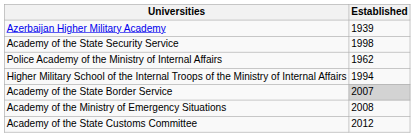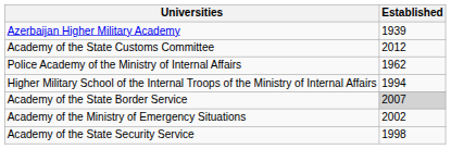rows swapped: Academy of the State Security Service <-> Academy of the State Customs Committee
Academy of the Ministry of Emergency Situations | Established: 2008 -> 2002
